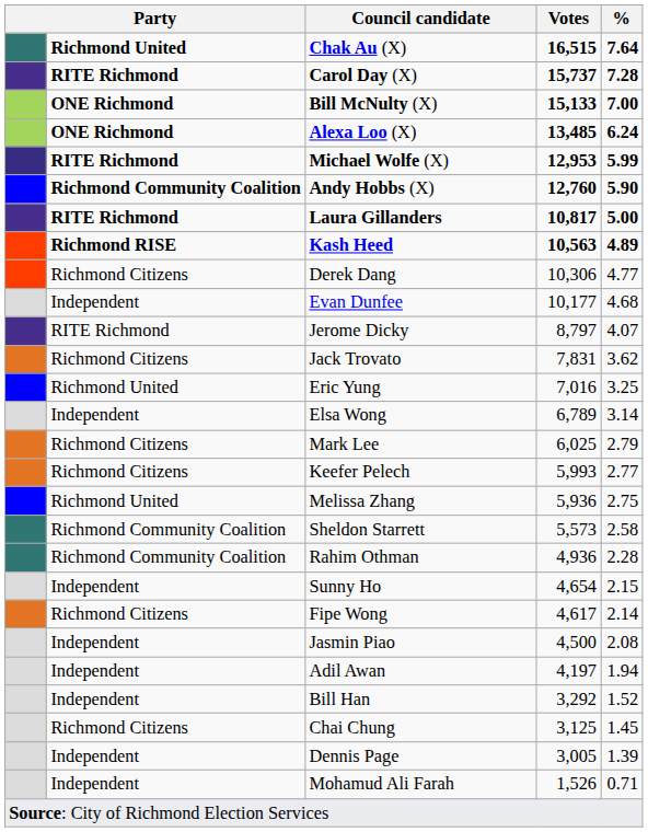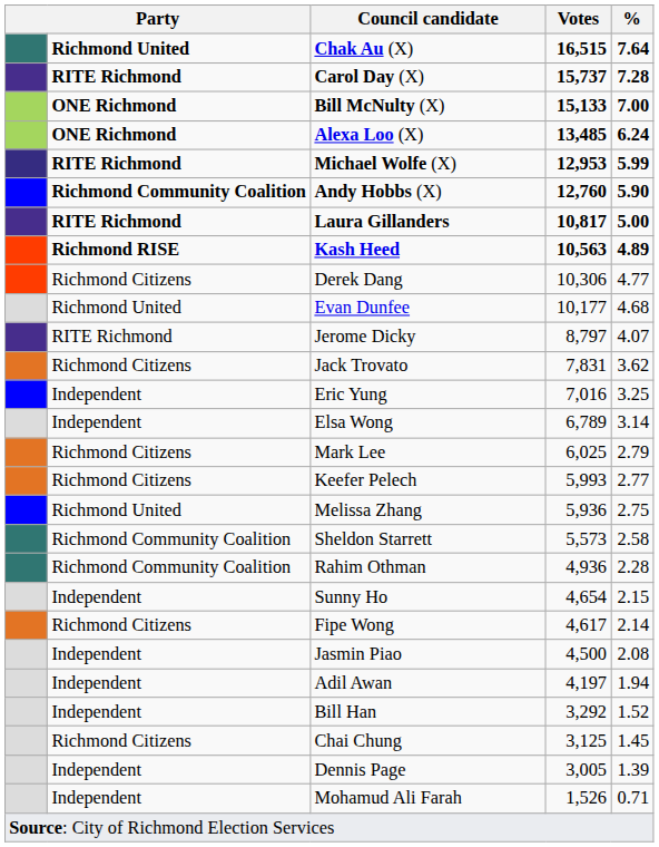Evan Dunfee | column 2: Independent -> Richmond United
Eric Yung | column 2: Richmond United -> Independent
